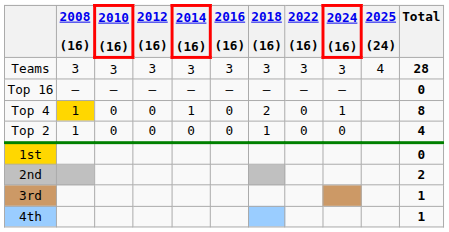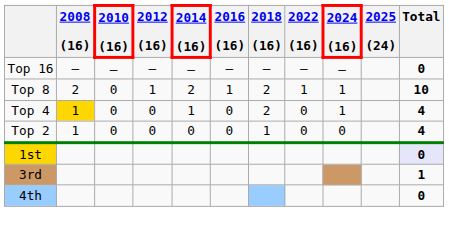- row: Teams | 3 | 3 | 3 | 3 | 3 | 3 | 3 | 3 | 4 | 28
+ row: Top 8 | 2 | 0 | 1 | 2 | 1 | 2 | 1 | 1 | 10
Top 4 | Total: 8 -> 4
1st | Total: no background -> lavender background
- row: 2nd | 2
4th | Total: 1 -> 0
